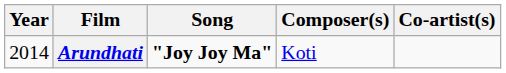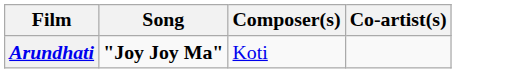- column: Year | 2014
